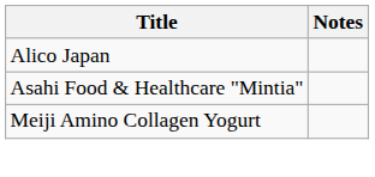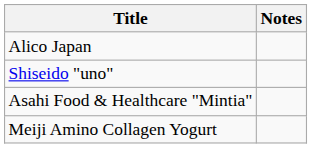+ row: Shiseido "uno"
